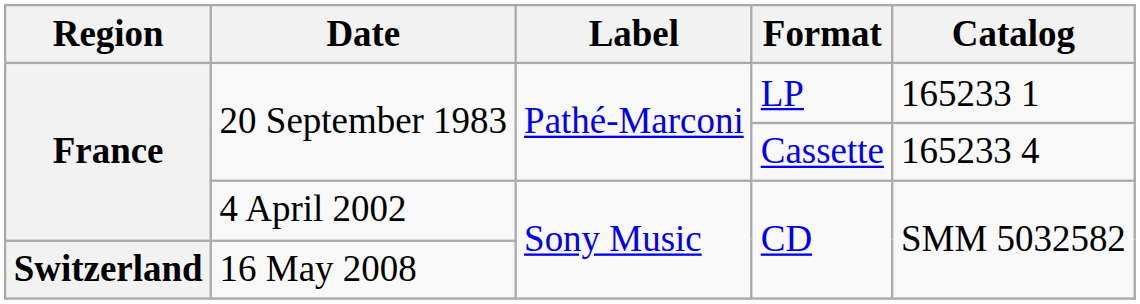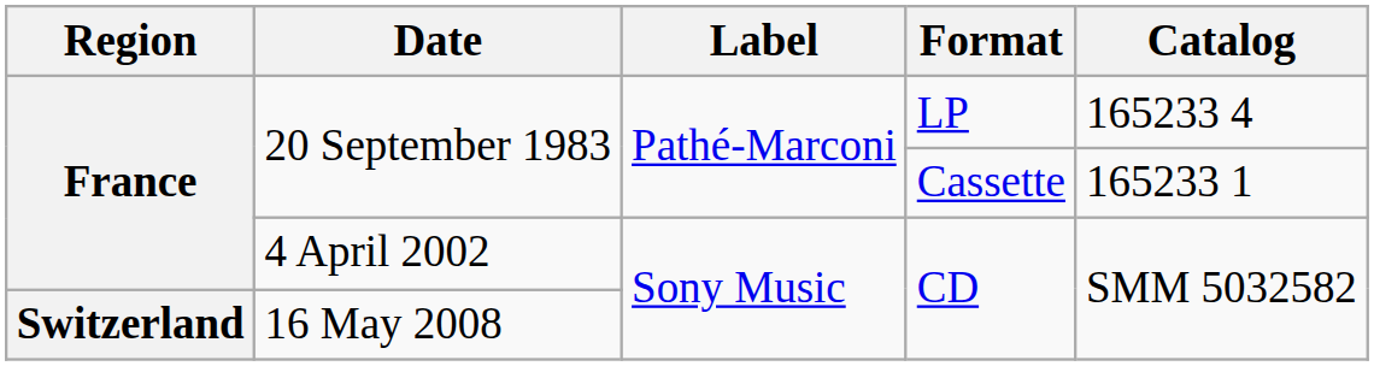20 September 1983 / LP | Catalog: 165233 1 -> 165233 4
20 September 1983 / Cassette | Catalog: 165233 4 -> 165233 1
